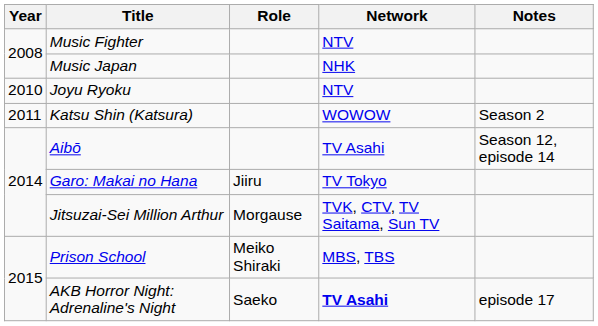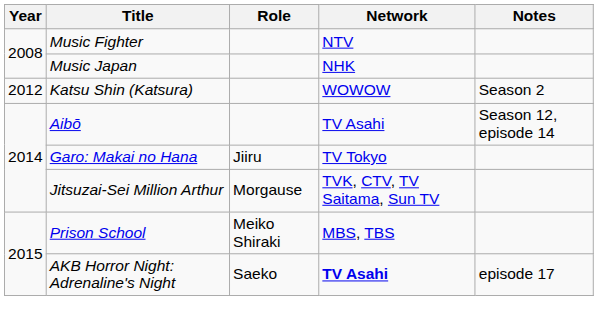- row: 2010 | Joyu Ryoku | NTV
Katsu Shin (Katsura) | Year: 2011 -> 2012
